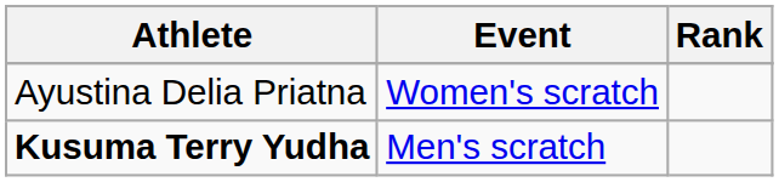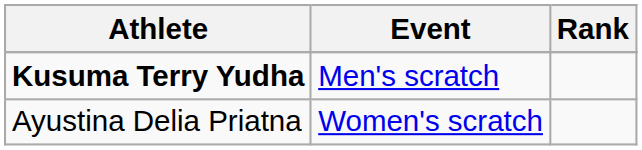rows swapped: Kusuma Terry Yudha <-> Ayustina Delia Priatna
